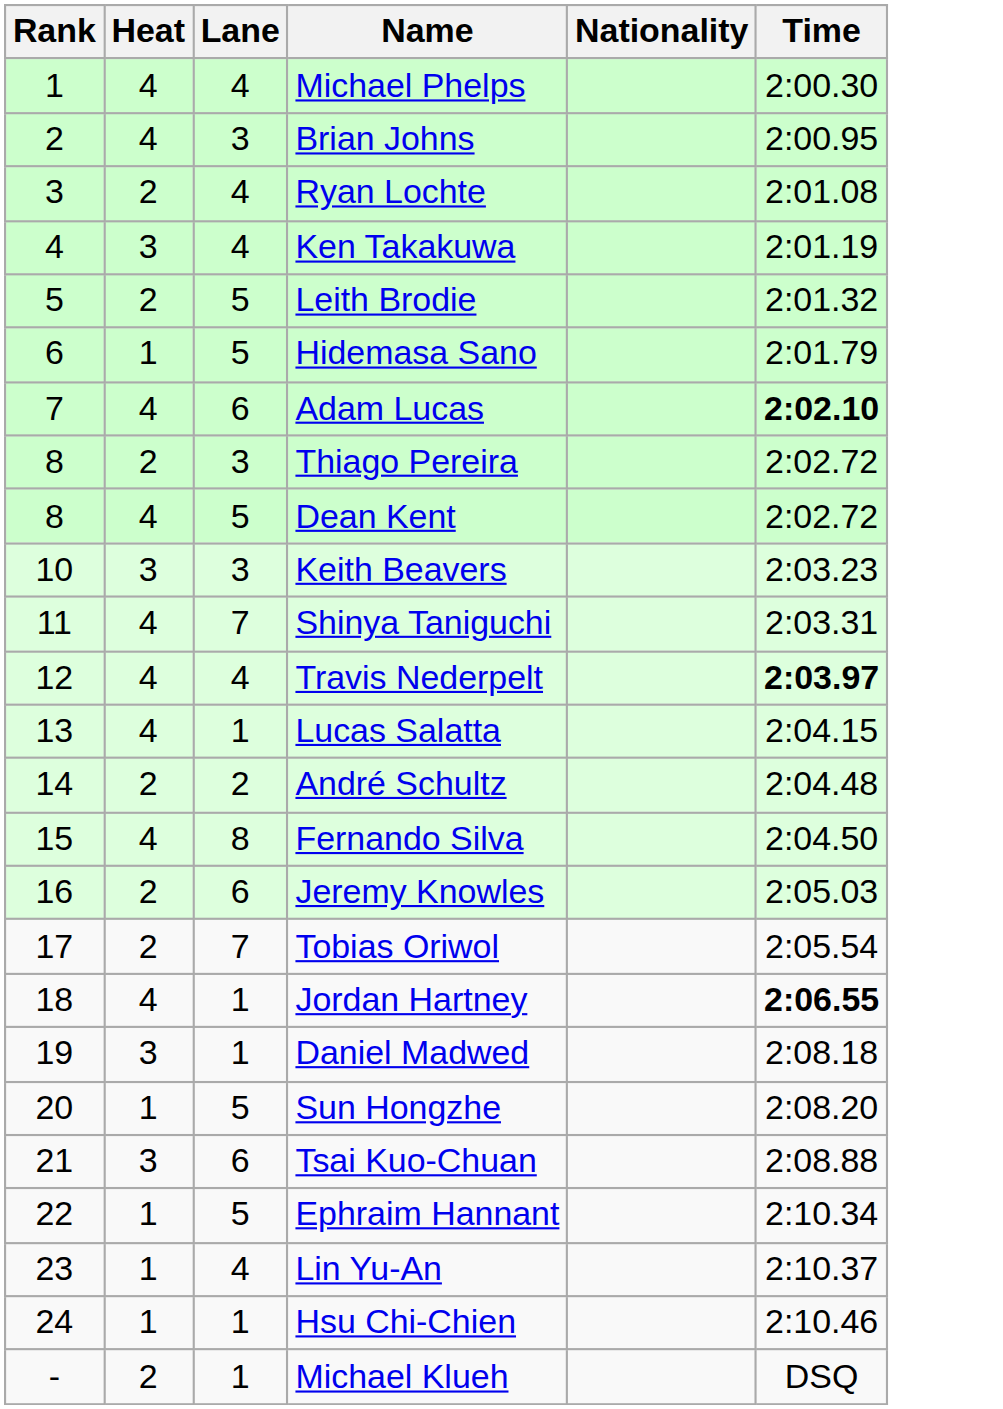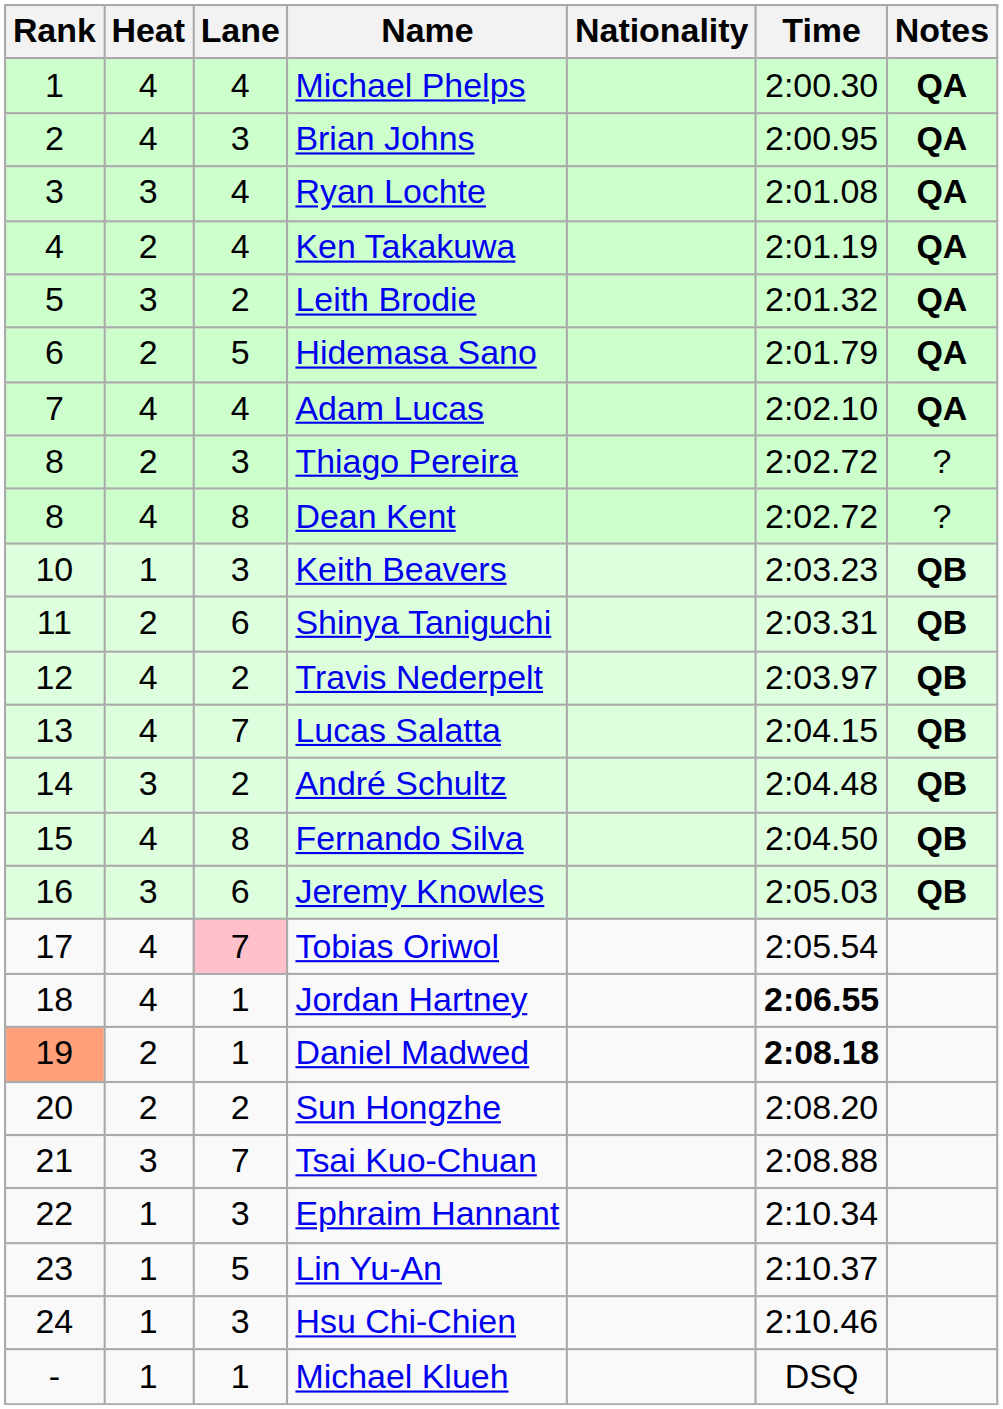+ column: Notes | QA | QA | QA | QA | QA | QA | QA | ? | ? | QB | QB | QB | QB | QB | QB | QB
Ryan Lochte | Heat: 2 -> 3
Ken Takakuwa | Heat: 3 -> 2
Leith Brodie | Heat: 2 -> 3
Leith Brodie | Lane: 5 -> 2
Hidemasa Sano | Heat: 1 -> 2
Adam Lucas | Lane: 6 -> 4
Adam Lucas | Time: bold -> normal
Dean Kent | Lane: 5 -> 8
Keith Beavers | Heat: 3 -> 1
Shinya Taniguchi | Heat: 4 -> 2
Shinya Taniguchi | Lane: 7 -> 6
Travis Nederpelt | Lane: 4 -> 2
Travis Nederpelt | Time: bold -> normal
Lucas Salatta | Lane: 1 -> 7
André Schultz | Heat: 2 -> 3
Jeremy Knowles | Heat: 2 -> 3
Tobias Oriwol | Heat: 2 -> 4
Tobias Oriwol | Lane: no background -> pink background
Daniel Madwed | Rank: no background -> lightsalmon background
Daniel Madwed | Heat: 3 -> 2
Daniel Madwed | Time: normal -> bold
Sun Hongzhe | Heat: 1 -> 2
Sun Hongzhe | Lane: 5 -> 2
Tsai Kuo-Chuan | Lane: 6 -> 7
Ephraim Hannant | Lane: 5 -> 3
Lin Yu-An | Lane: 4 -> 5
Hsu Chi-Chien | Lane: 1 -> 3
Michael Klueh | Heat: 2 -> 1
